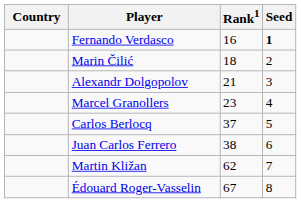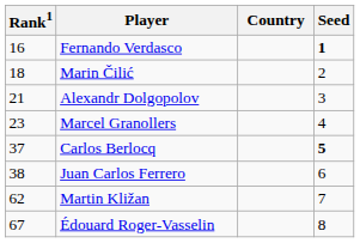columns swapped: Country <-> Rank1
Carlos Berlocq | Seed: normal -> bold
